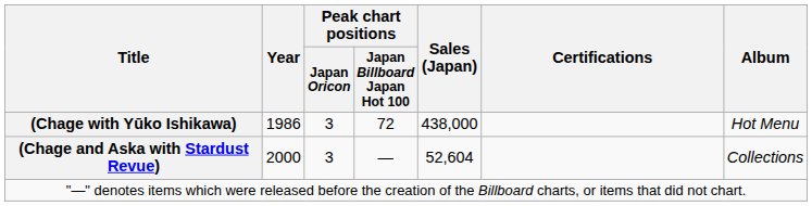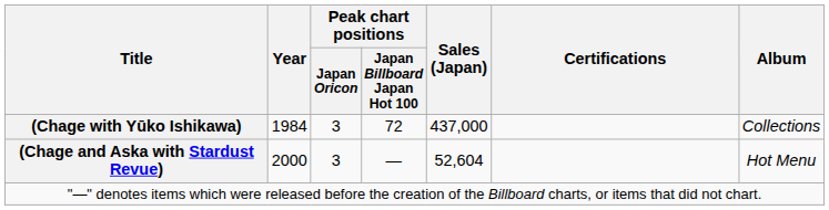(Chage with Yūko Ishikawa) | Year: 1986 -> 1984
(Chage with Yūko Ishikawa) | Sales (Japan): 438,000 -> 437,000
(Chage with Yūko Ishikawa) | Album: Hot Menu -> Collections
(Chage and Aska with Stardust Revue) | Album: Collections -> Hot Menu
